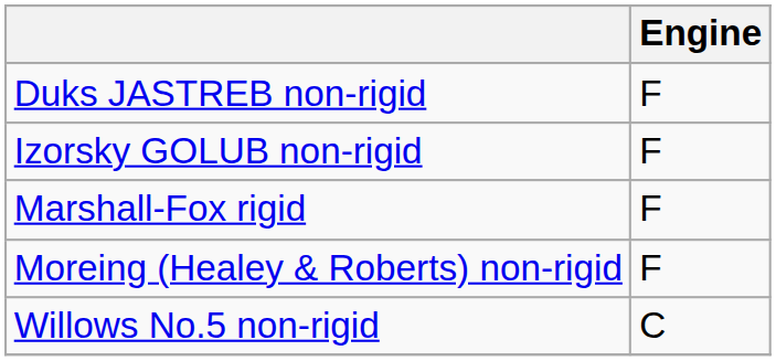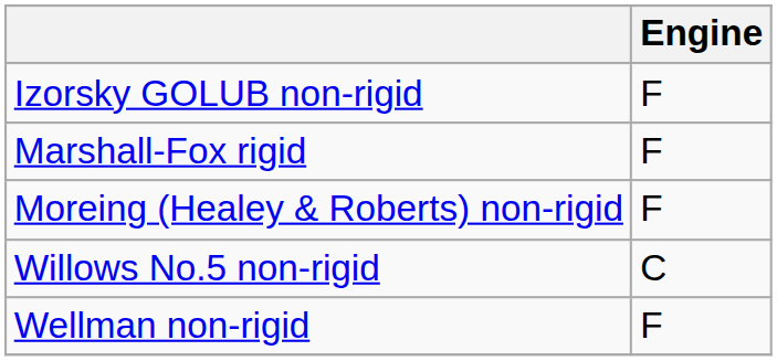- row: Duks JASTREB non-rigid | F
+ row: Wellman non-rigid | F
